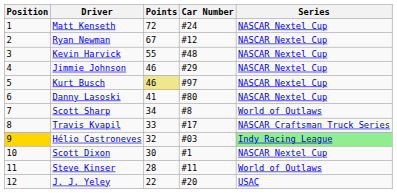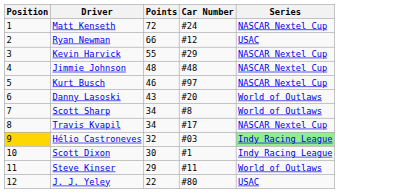Ryan Newman | Points: 67 -> 66
Ryan Newman | Series: NASCAR Nextel Cup -> USAC
Kevin Harvick | Car Number: #48 -> #29
Jimmie Johnson | Points: 46 -> 48
Jimmie Johnson | Car Number: #29 -> #48
Kurt Busch | Points: khaki background -> no background
Danny Lasoski | Points: 41 -> 43
Danny Lasoski | Car Number: #80 -> #20
Danny Lasoski | Series: NASCAR Nextel Cup -> World of Outlaws
Travis Kvapil | Points: 33 -> 34
Travis Kvapil | Series: NASCAR Craftsman Truck Series -> NASCAR Nextel Cup
Scott Dixon | Series: NASCAR Nextel Cup -> Indy Racing League
Steve Kinser | Points: 28 -> 29
J. J. Yeley | Car Number: #20 -> #80
